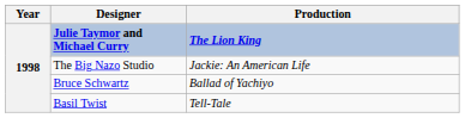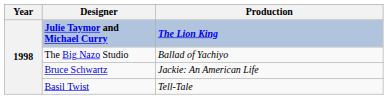The Big Nazo Studio | Production: Jackie: An American Life -> Ballad of Yachiyo
Bruce Schwartz | Production: Ballad of Yachiyo -> Jackie: An American Life
